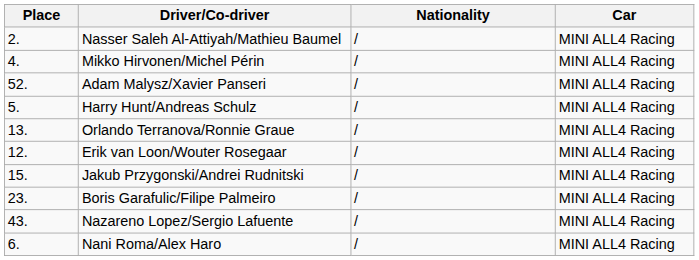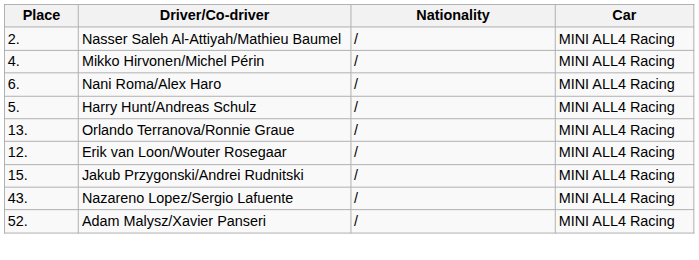rows swapped: Nani Roma/Alex Haro <-> Adam Malysz/Xavier Panseri
- row: 23. | Boris Garafulic/Filipe Palmeiro | / | MINI ALL4 Racing
